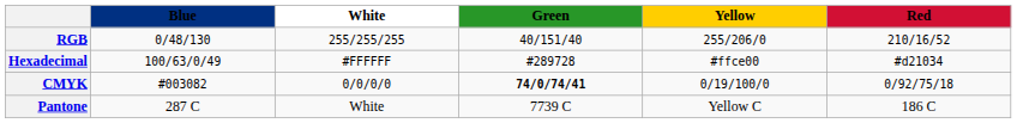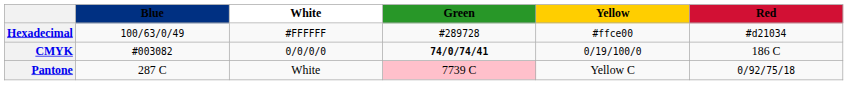- row: RGB | 0/48/130 | 255/255/255 | 40/151/40 | 255/206/0 | 210/16/52
CMYK | Red: 0/92/75/18 -> 186 C
Pantone | Green: no background -> pink background
Pantone | Red: 186 C -> 0/92/75/18
